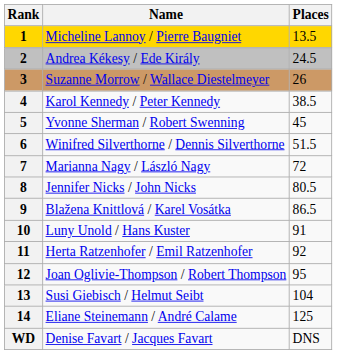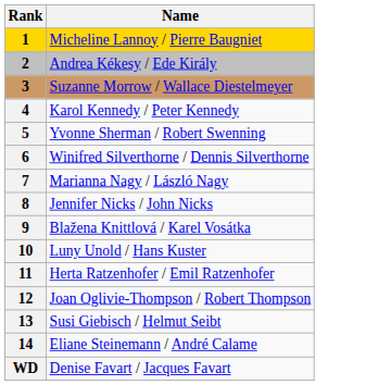- column: Places | 13.5 | 24.5 | 26 | 38.5 | 45 | 51.5 | 72 | 80.5 | 86.5 | 91 | 92 | 95 | 104 | 125 | DNS
